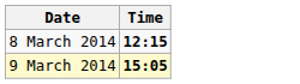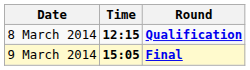+ column: Round | Qualification | Final
